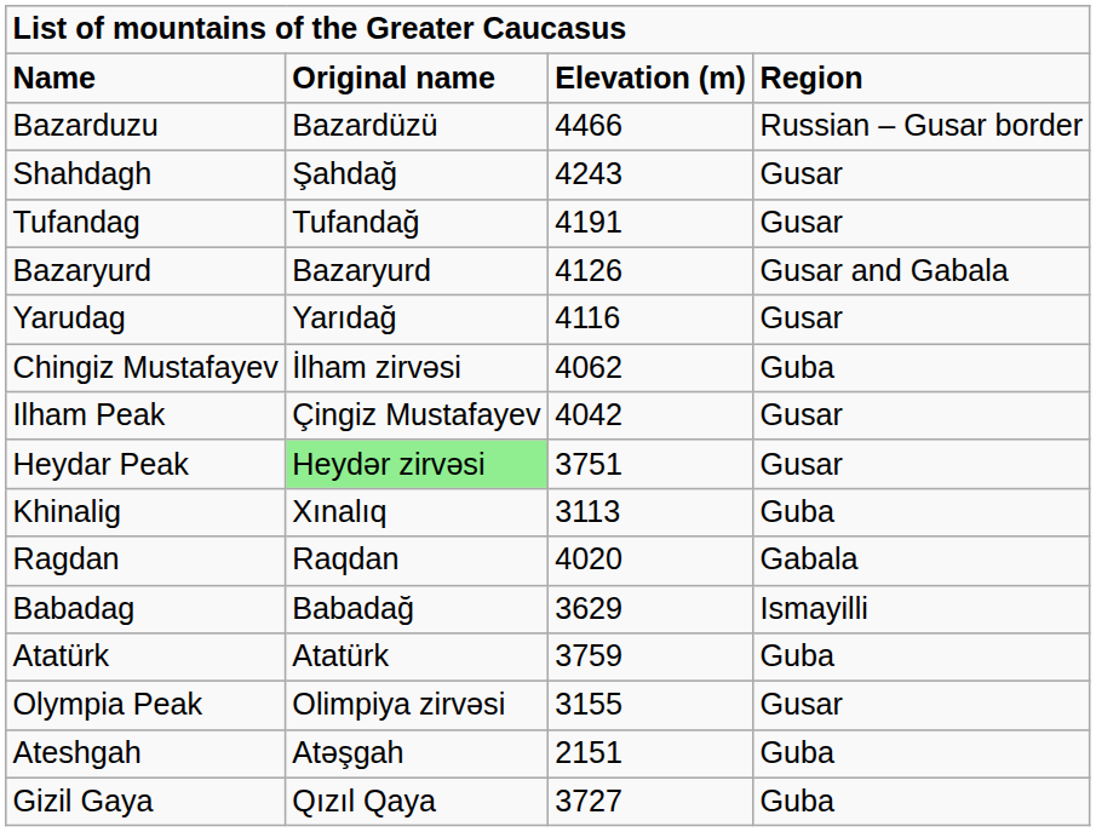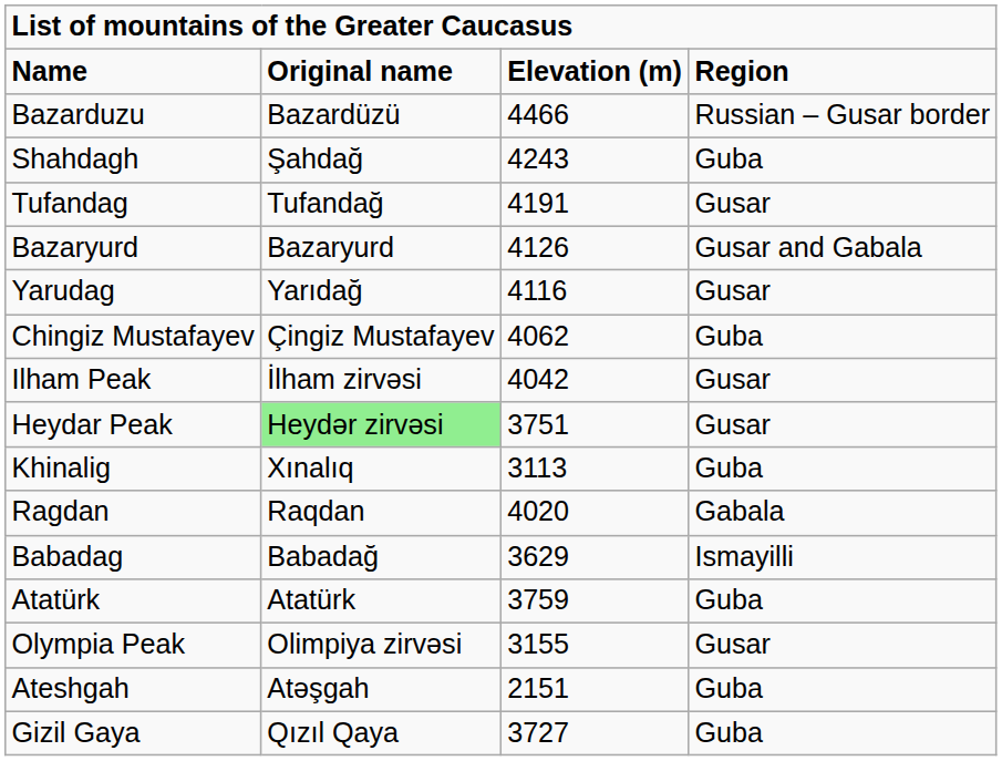Shahdagh | column 4: Gusar -> Guba
Chingiz Mustafayev | column 2: İlham zirvəsi -> Çingiz Mustafayev
Ilham Peak | column 2: Çingiz Mustafayev -> İlham zirvəsi
